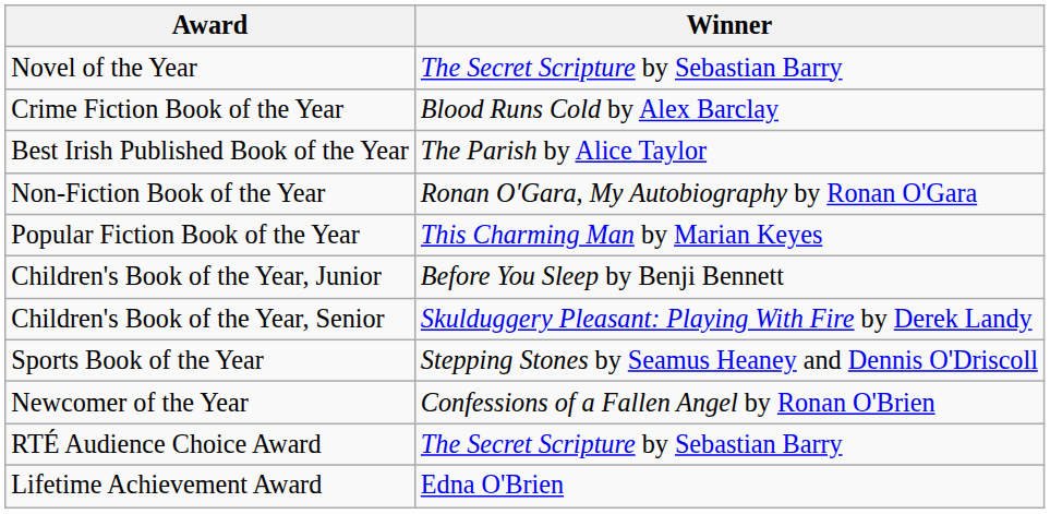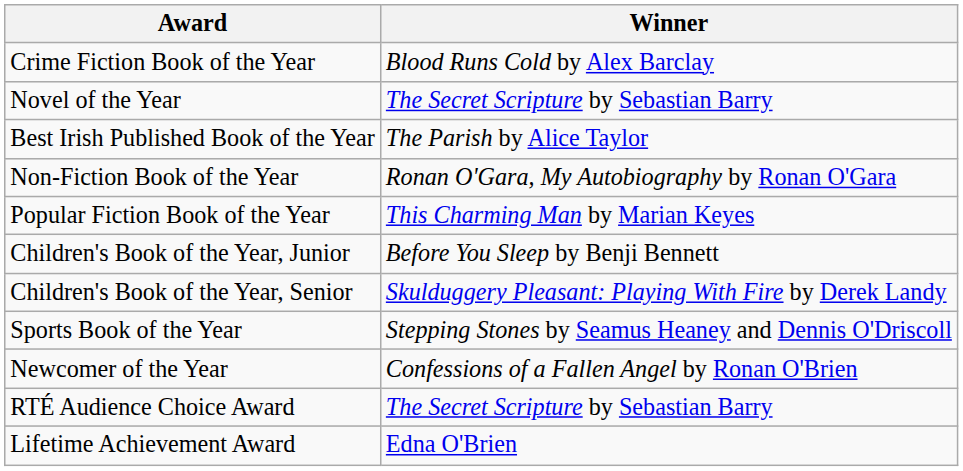rows swapped: Novel of the Year <-> Crime Fiction Book of the Year
